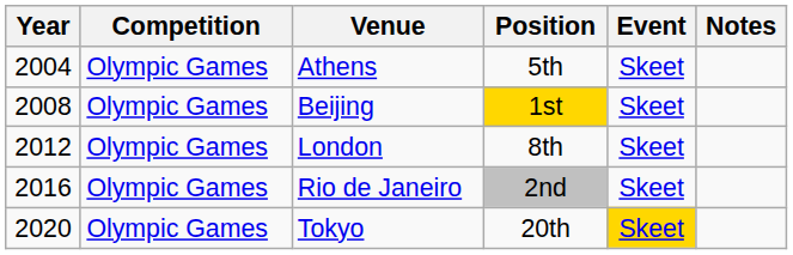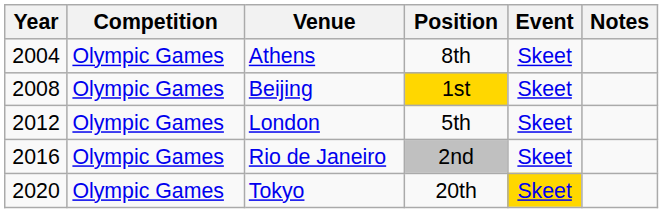Athens | Position: 5th -> 8th
London | Position: 8th -> 5th
